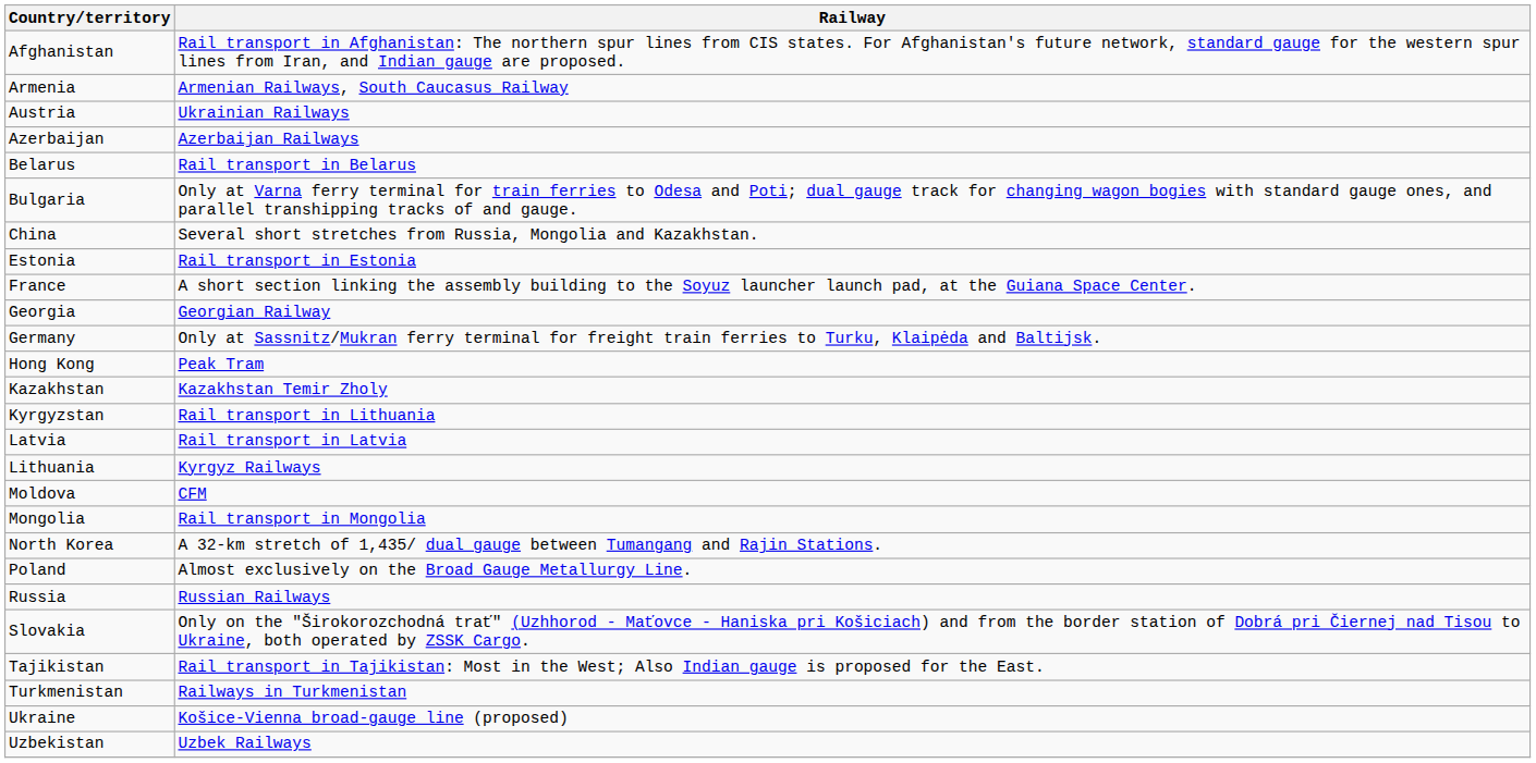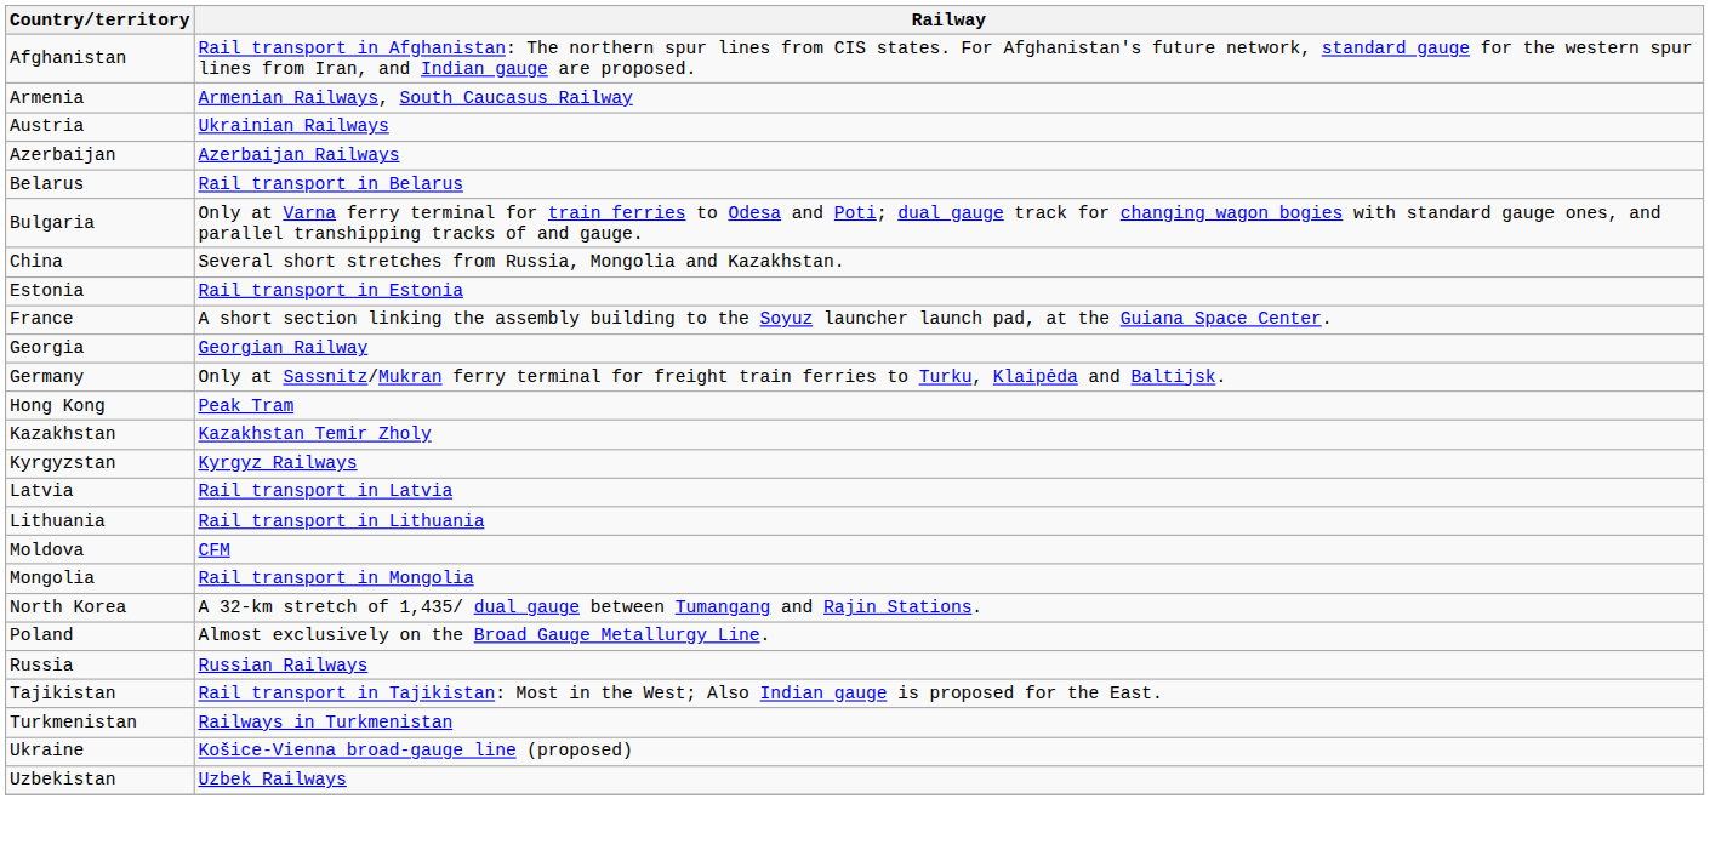Kyrgyzstan | Railway: Rail transport in Lithuania -> Kyrgyz Railways
Lithuania | Railway: Kyrgyz Railways -> Rail transport in Lithuania
- row: Slovakia | Only on the "Širokorozchodná trať" (Uzhhorod - Maťovce - Haniska pri Košiciach) and from the border station of Dobrá pri Čiernej nad Tisou to Ukraine, both operated by ZSSK Cargo.
